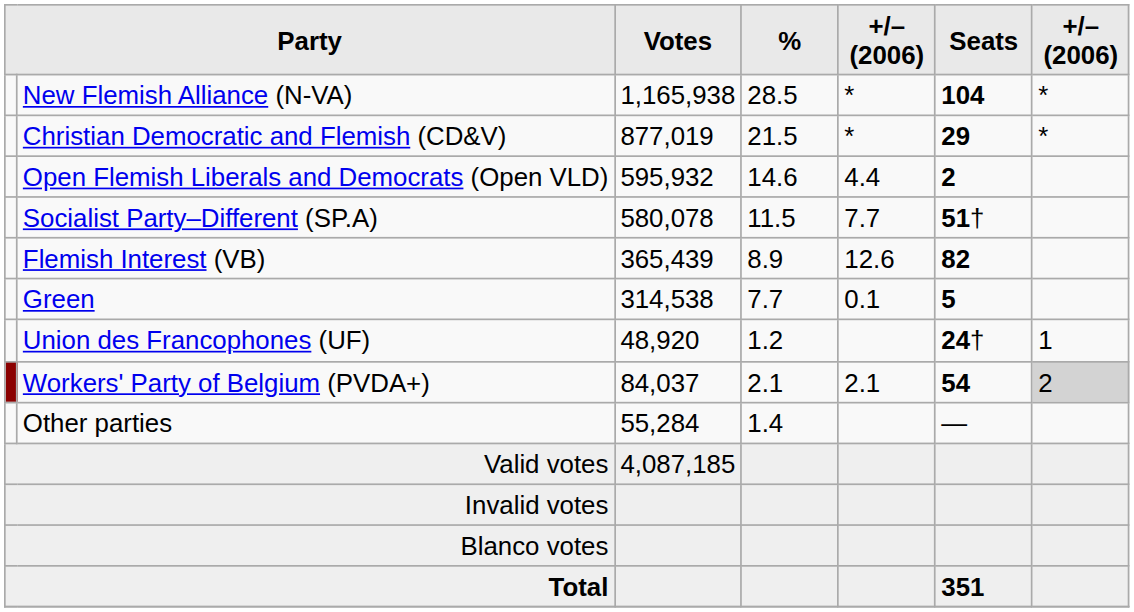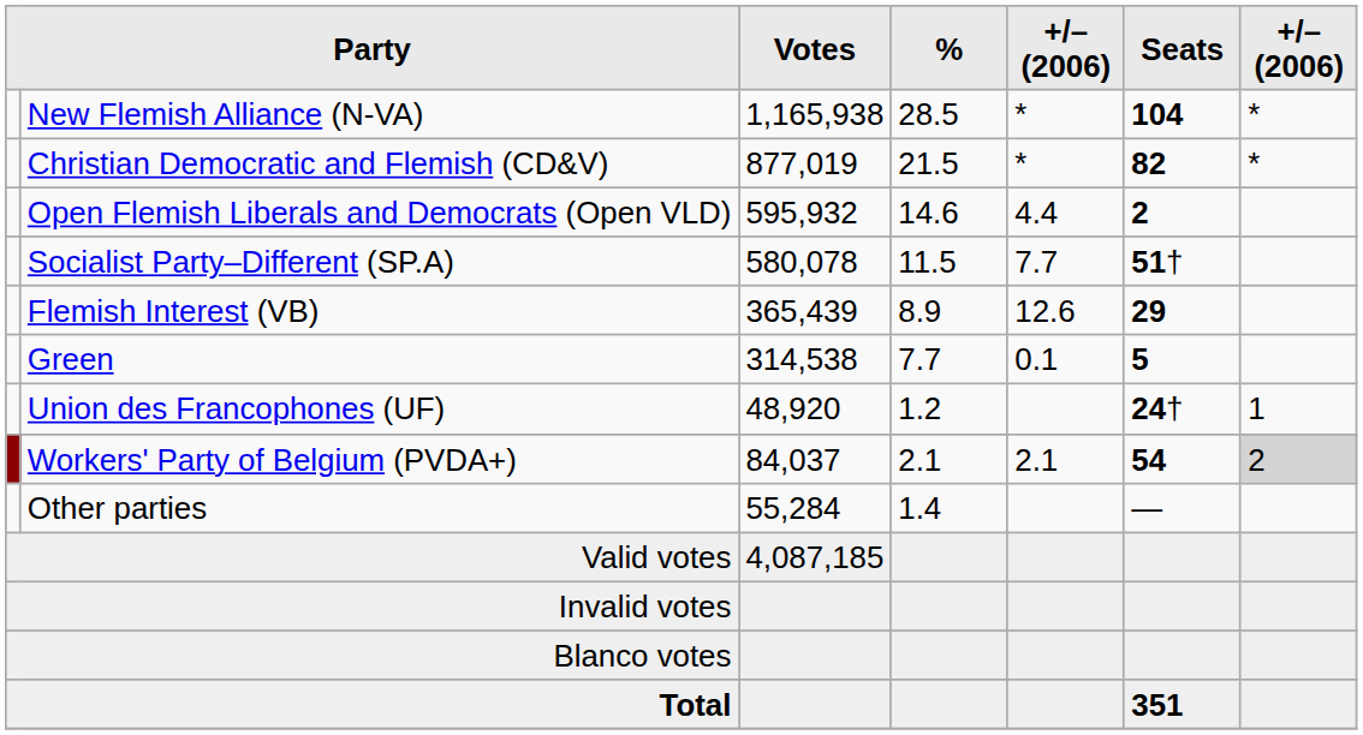Christian Democratic and Flemish (CD&V) | Seats: 29 -> 82
Flemish Interest (VB) | Seats: 82 -> 29
